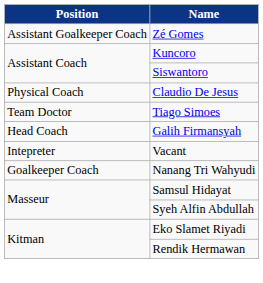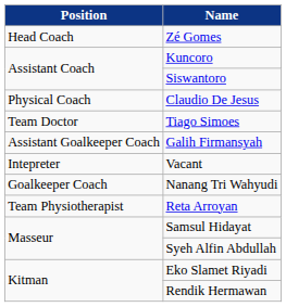Zé Gomes | Position: Assistant Goalkeeper Coach -> Head Coach
Galih Firmansyah | Position: Head Coach -> Assistant Goalkeeper Coach
+ row: Team Physiotherapist | Reta Arroyan
